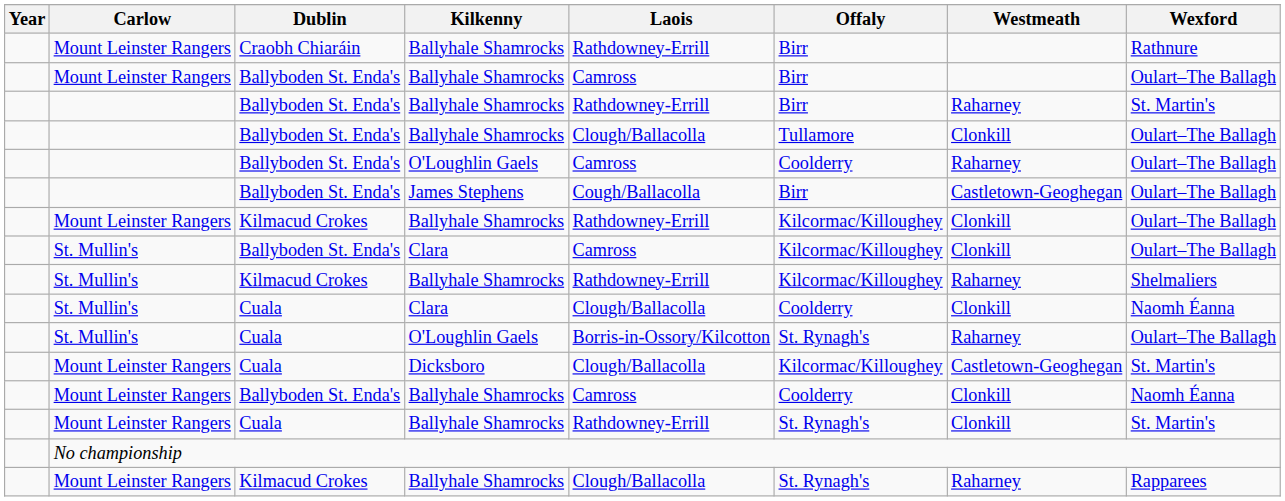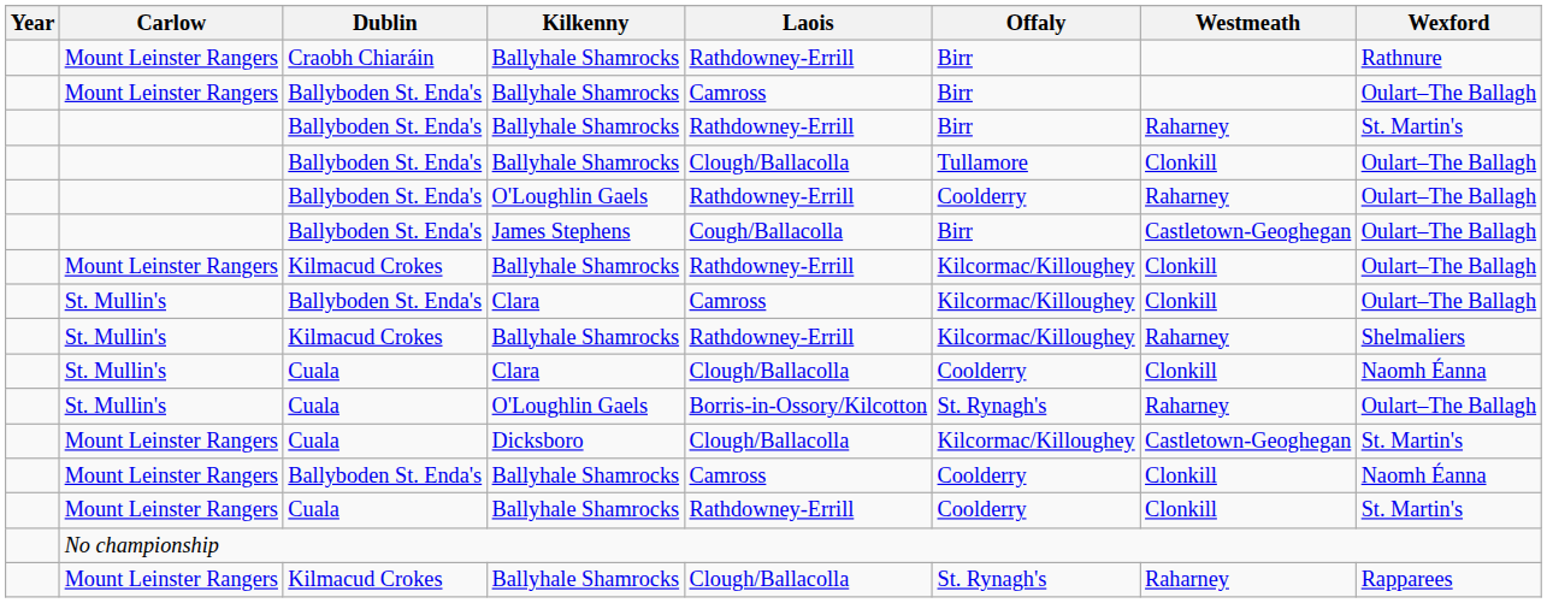Ballyboden St. Enda's / O'Loughlin Gaels | Laois: Camross -> Rathdowney-Errill
Cuala / Ballyhale Shamrocks | Offaly: St. Rynagh's -> Coolderry
